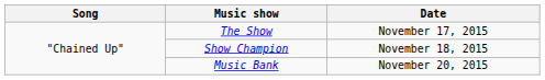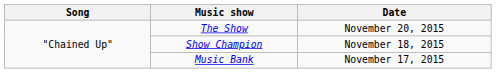The Show | Date: November 17, 2015 -> November 20, 2015
Music Bank | Date: November 20, 2015 -> November 17, 2015
